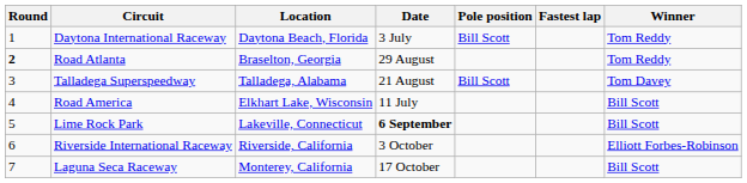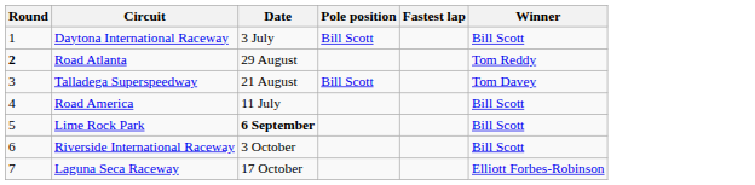- column: Location | Daytona Beach, Florida | Braselton, Georgia | Talladega, Alabama | Elkhart Lake, Wisconsin | Lakeville, Connecticut | Riverside, California | Monterey, California
Daytona International Raceway | Winner: Tom Reddy -> Bill Scott
Riverside International Raceway | Winner: Elliott Forbes-Robinson -> Bill Scott
Laguna Seca Raceway | Winner: Bill Scott -> Elliott Forbes-Robinson
